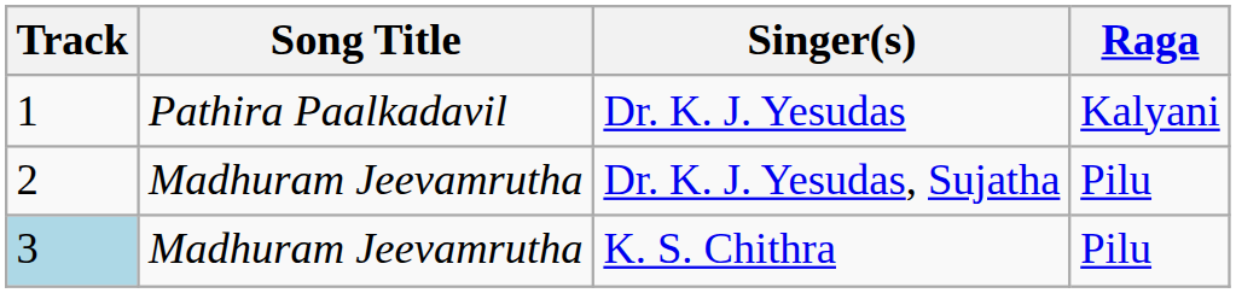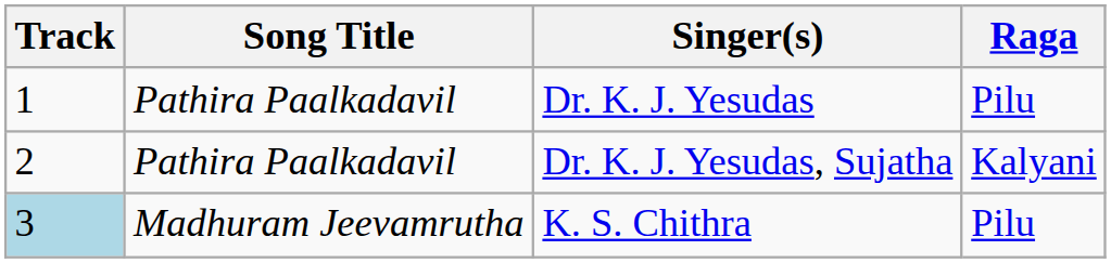Dr. K. J. Yesudas | Raga: Kalyani -> Pilu
Dr. K. J. Yesudas, Sujatha | Song Title: Madhuram Jeevamrutha -> Pathira Paalkadavil
Dr. K. J. Yesudas, Sujatha | Raga: Pilu -> Kalyani
